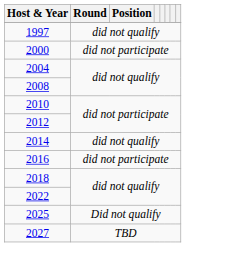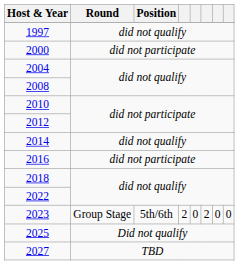+ row: 2023 | Group Stage | 5th/6th | 2 | 0 | 2 | 0 | 0
